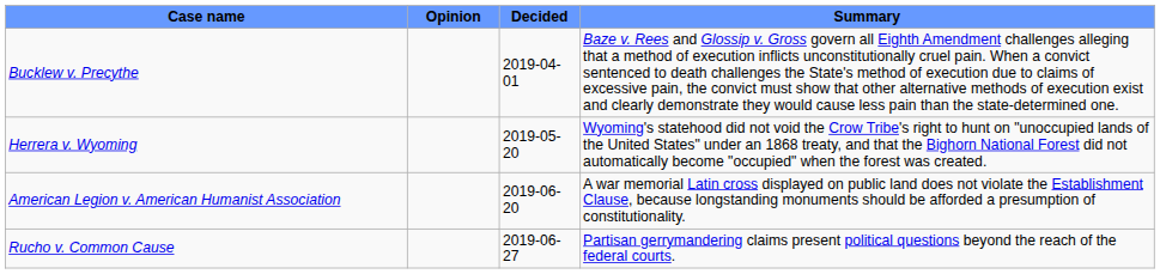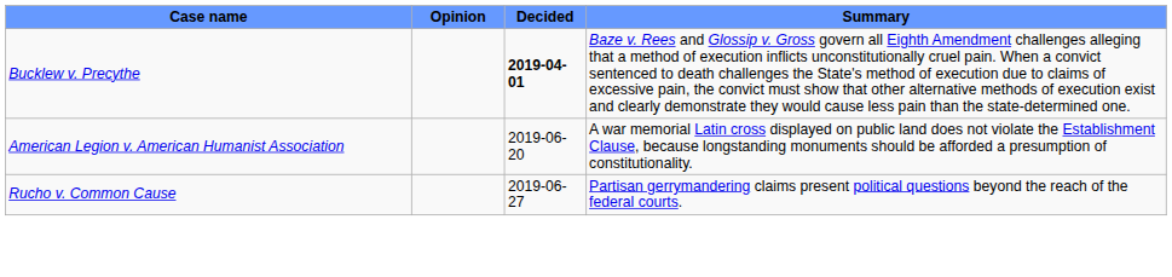Bucklew v. Precythe | Decided: normal -> bold
- row: Herrera v. Wyoming | 2019-05-20 | Wyoming's statehood did not void the Crow Tribe's right to hunt on "unoccupied lands of the United States" under an 1868 treaty, and that the Bighorn National Forest did not automatically become "occupied" when the forest was created.
